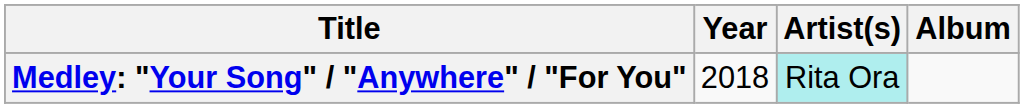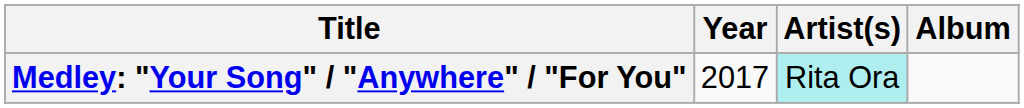Medley: "Your Song" / "Anywhere" / "For You" | Year: 2018 -> 2017
